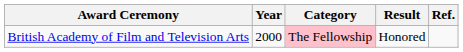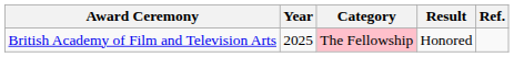British Academy of Film and Television Arts | Year: 2000 -> 2025
